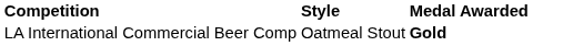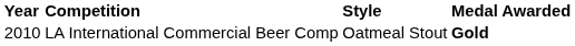+ column: Year | 2010
